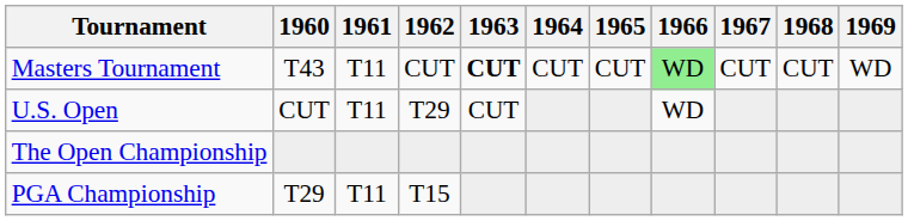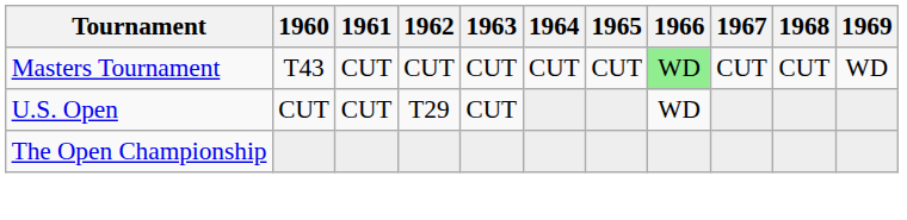Masters Tournament | 1961: T11 -> CUT
Masters Tournament | 1963: bold -> normal
U.S. Open | 1961: T11 -> CUT
- row: PGA Championship | T29 | T11 | T15
